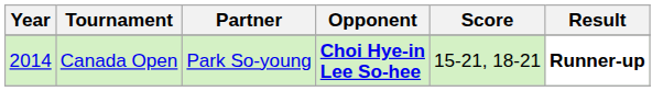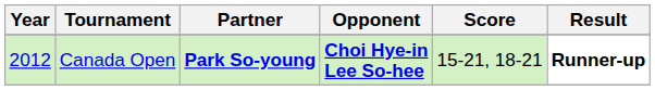Canada Open | Year: 2014 -> 2012
Canada Open | Partner: normal -> bold
